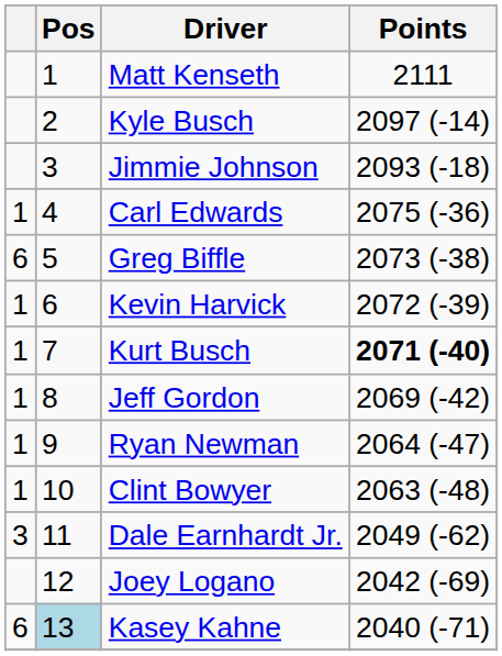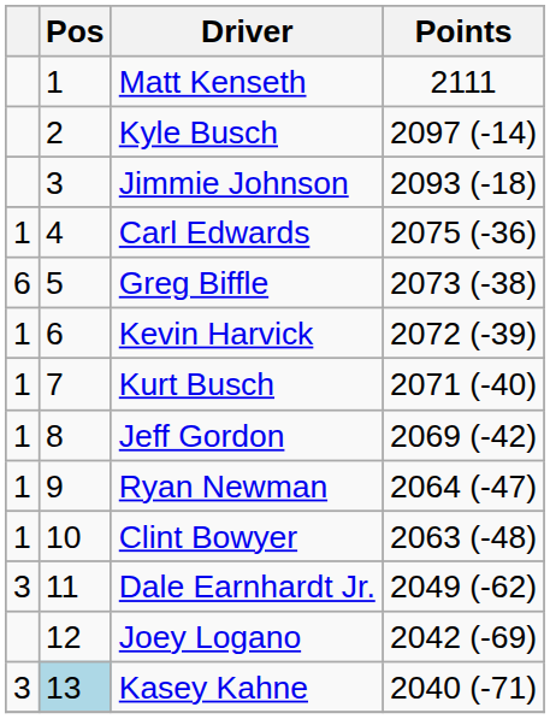Kurt Busch | Points: bold -> normal
Kasey Kahne | column 1: 6 -> 3
